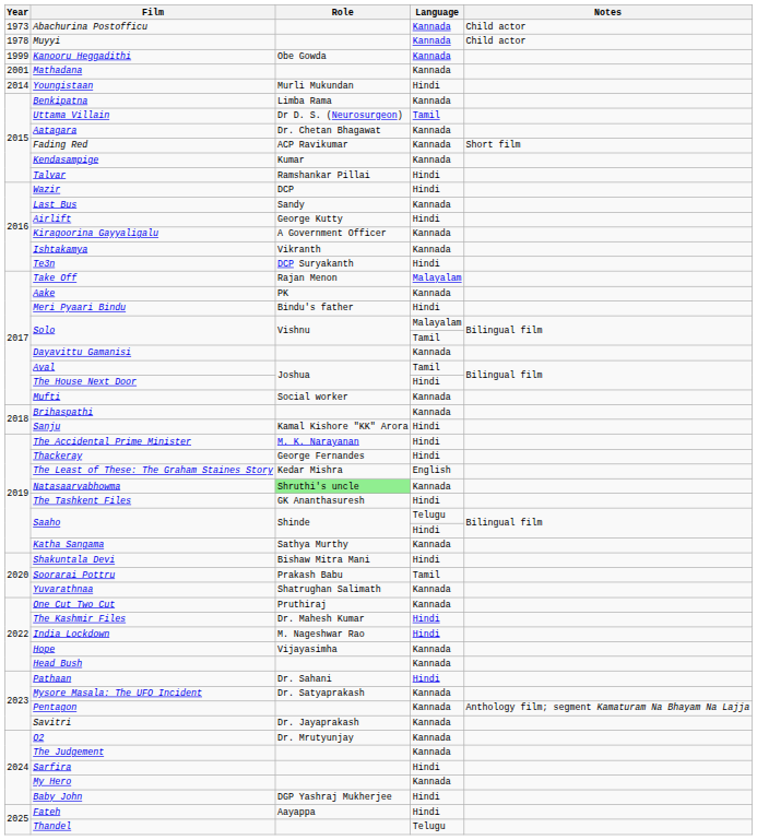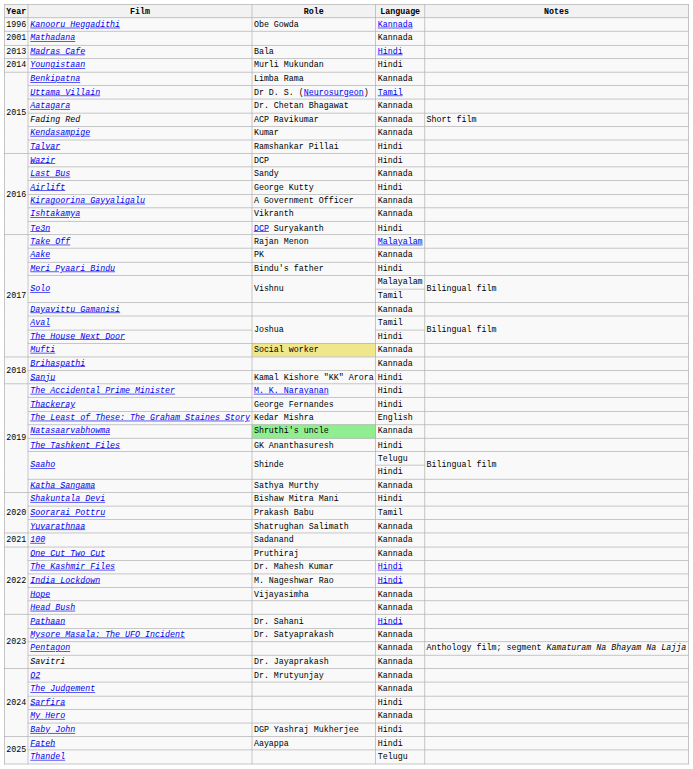- row: 1973 | Abachurina Postofficu | Kannada | Child actor
- row: 1978 | Muyyi | Kannada | Child actor
Kanooru Heggadithi | Year: 1999 -> 1996
+ row: 2013 | Madras Cafe | Bala | Hindi
Mufti | Role: no background -> khaki background
+ row: 2021 | 100 | Sadanand | Kannada
